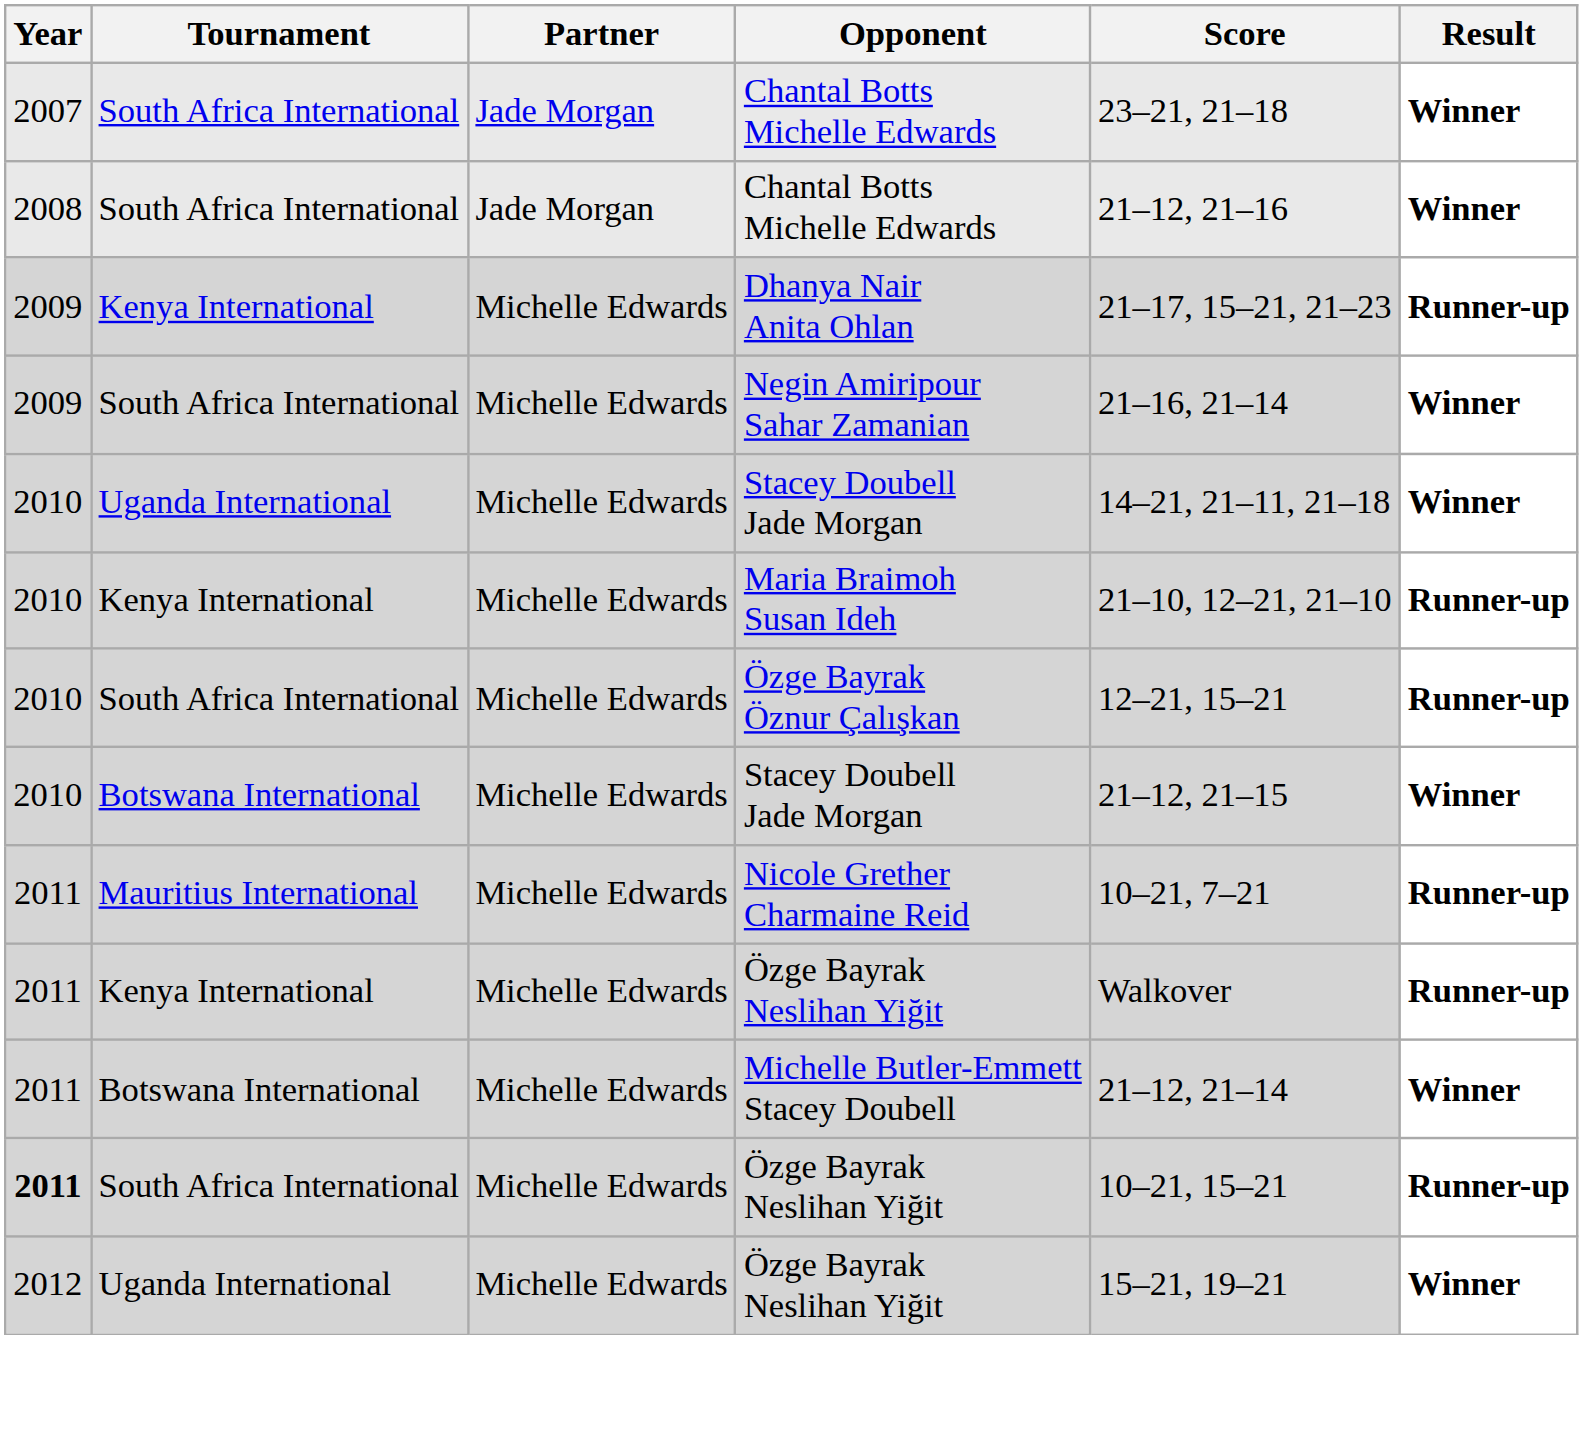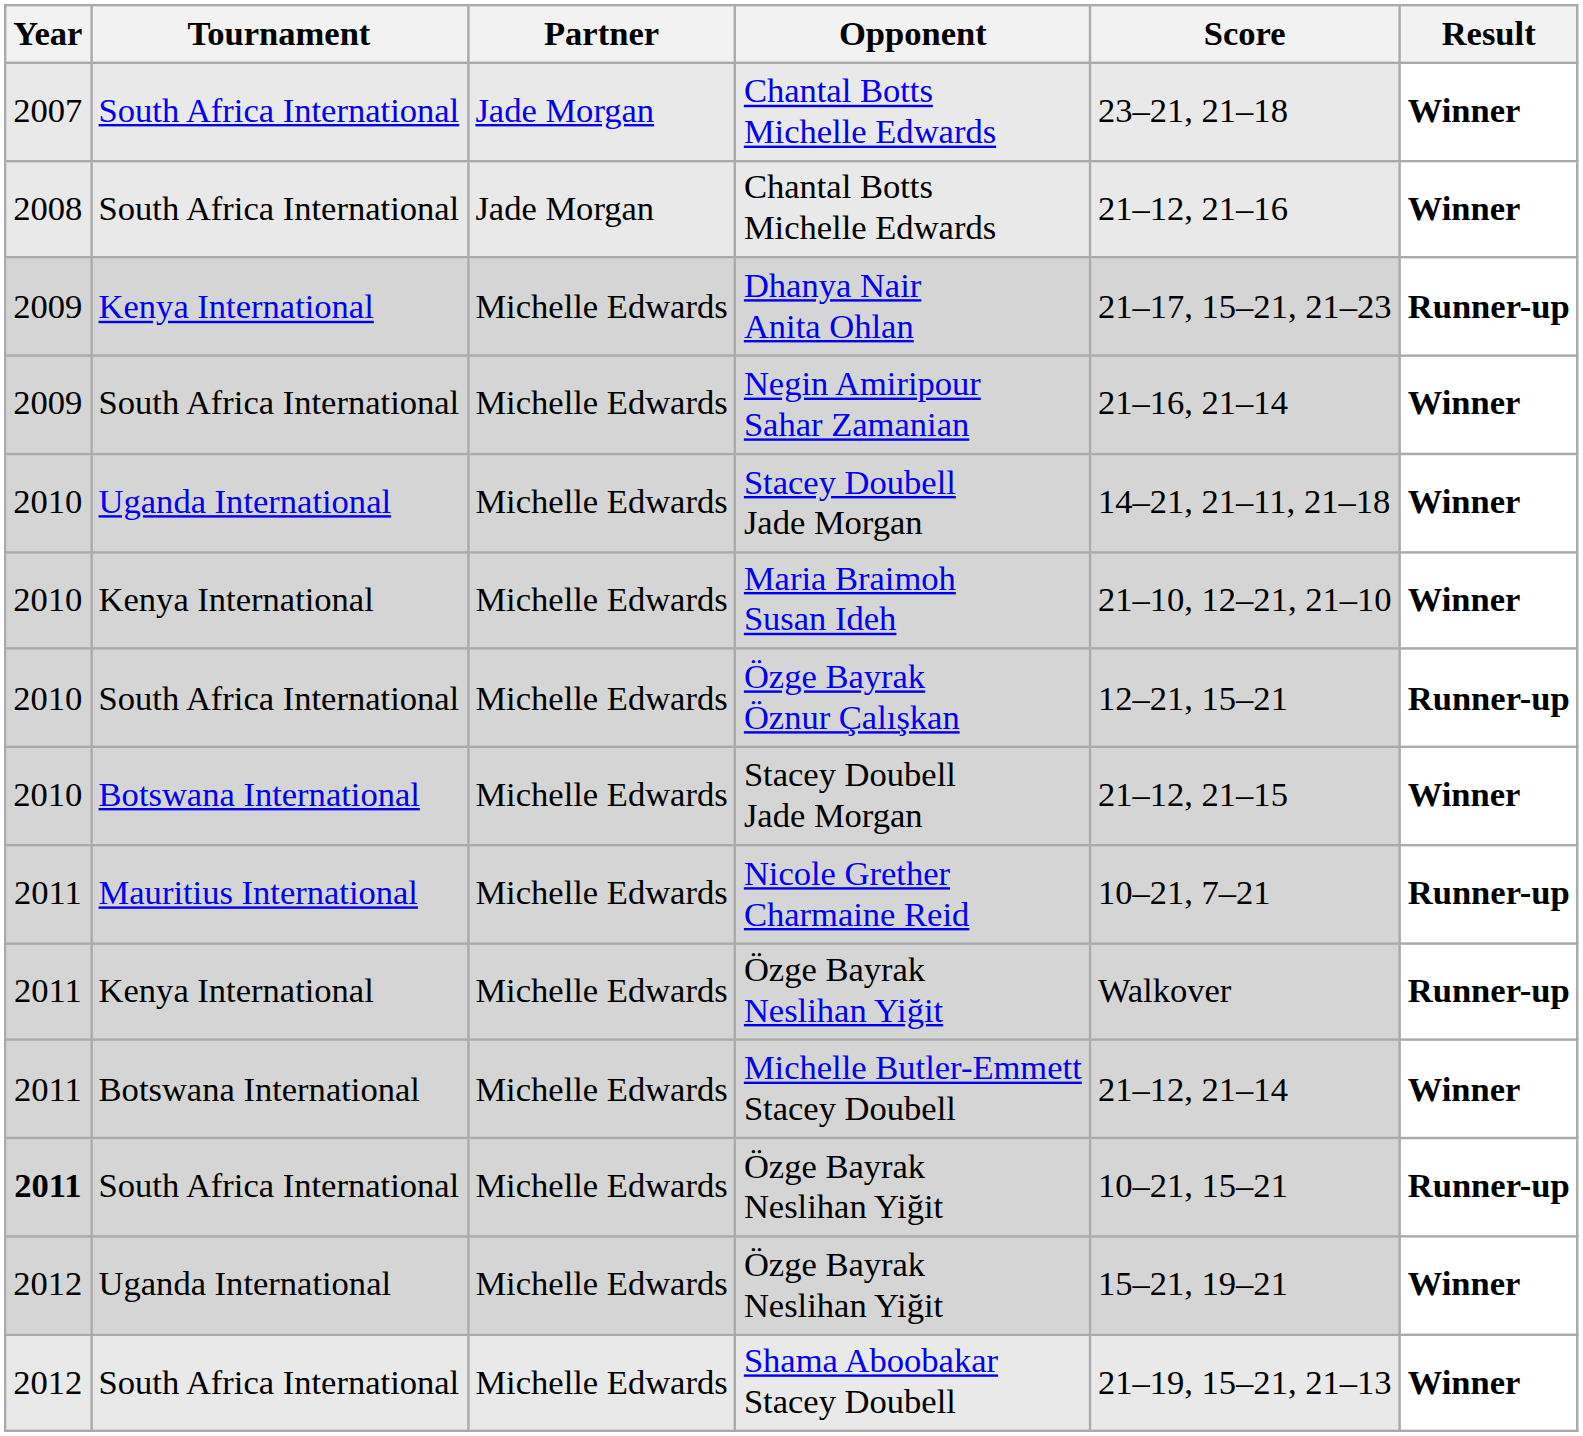Maria Braimoh Susan Ideh | Result: Runner-up -> Winner
+ row: 2012 | South Africa International | Michelle Edwards | Shama Aboobakar Stacey Doubell | 21–19, 15–21, 21–13 | Winner
